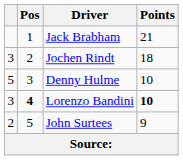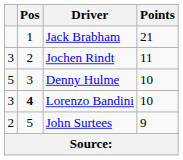Jochen Rindt | Points: 18 -> 11
Lorenzo Bandini | Points: bold -> normal
